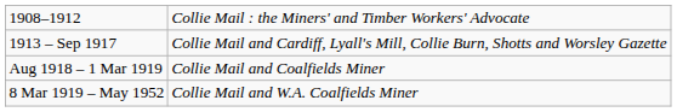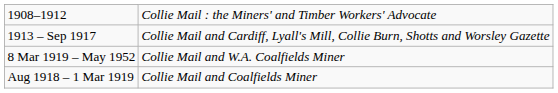rows swapped: Aug 1918 – 1 Mar 1919 <-> 8 Mar 1919 – May 1952
